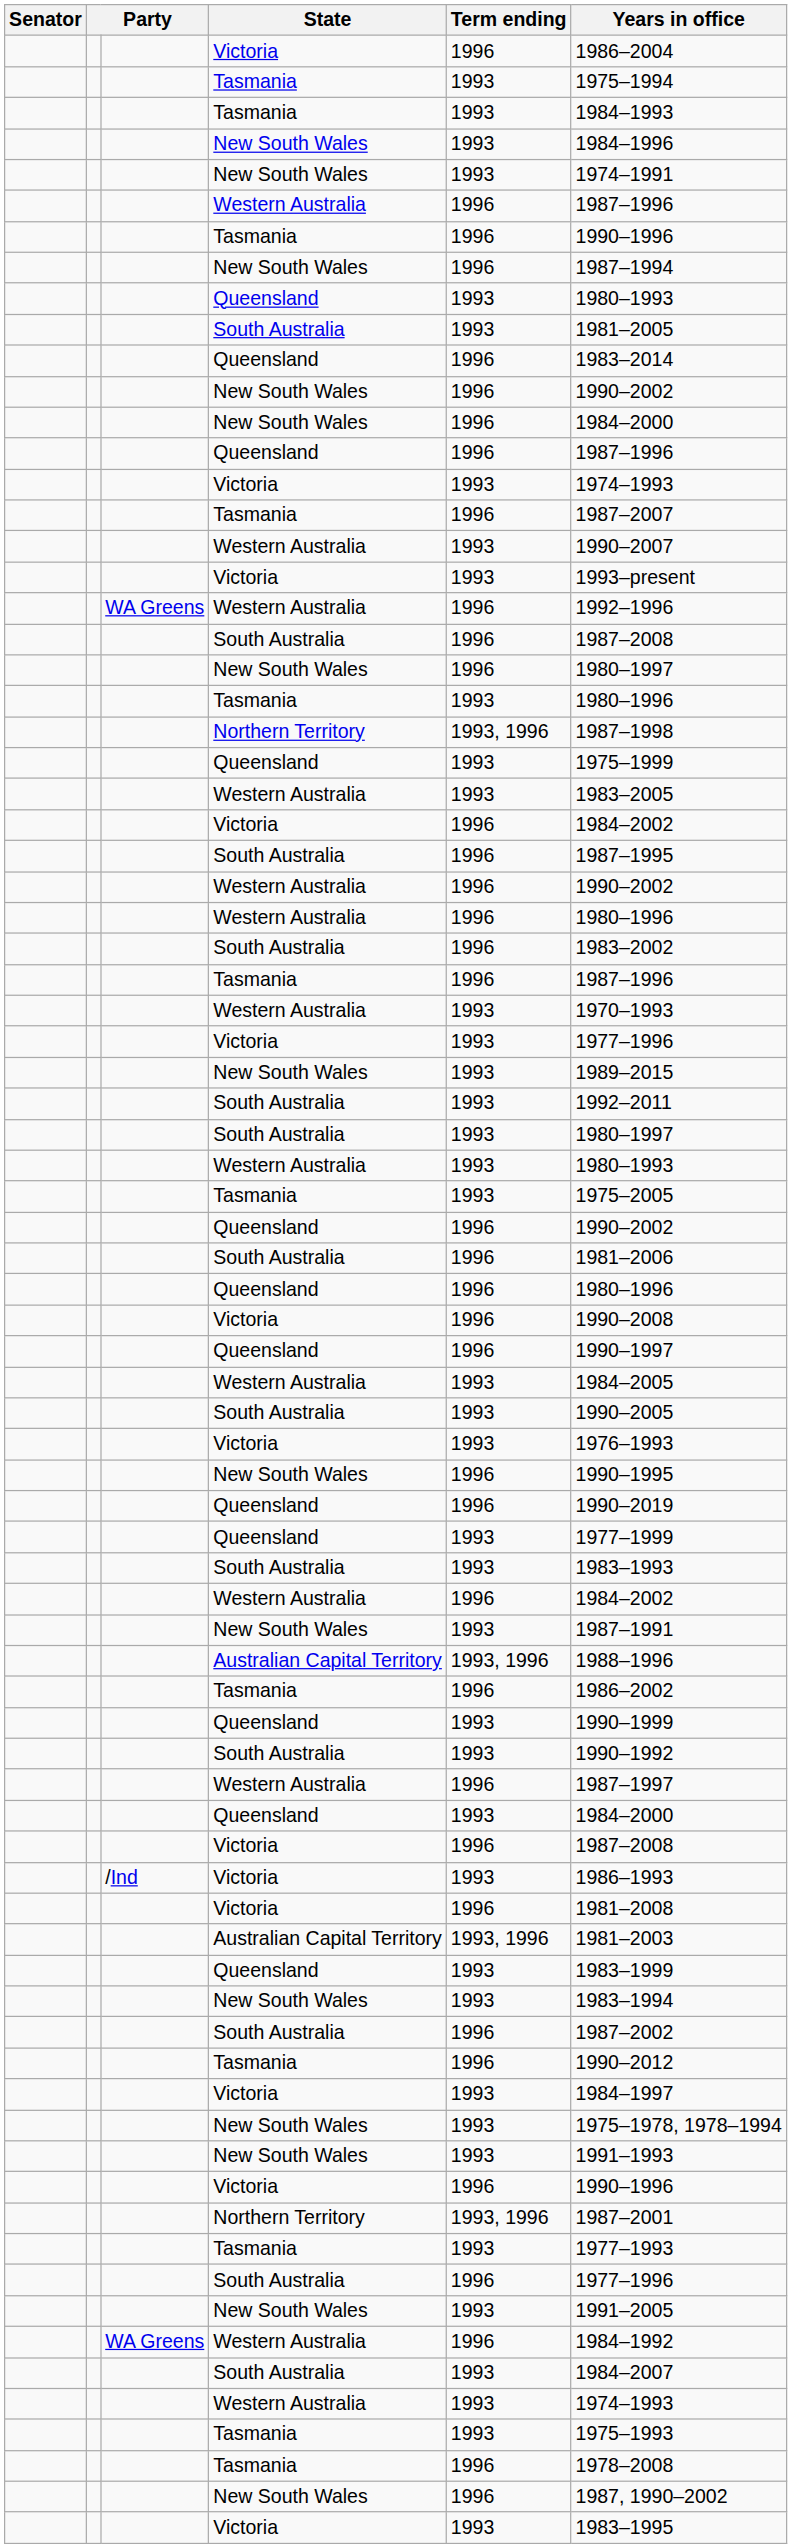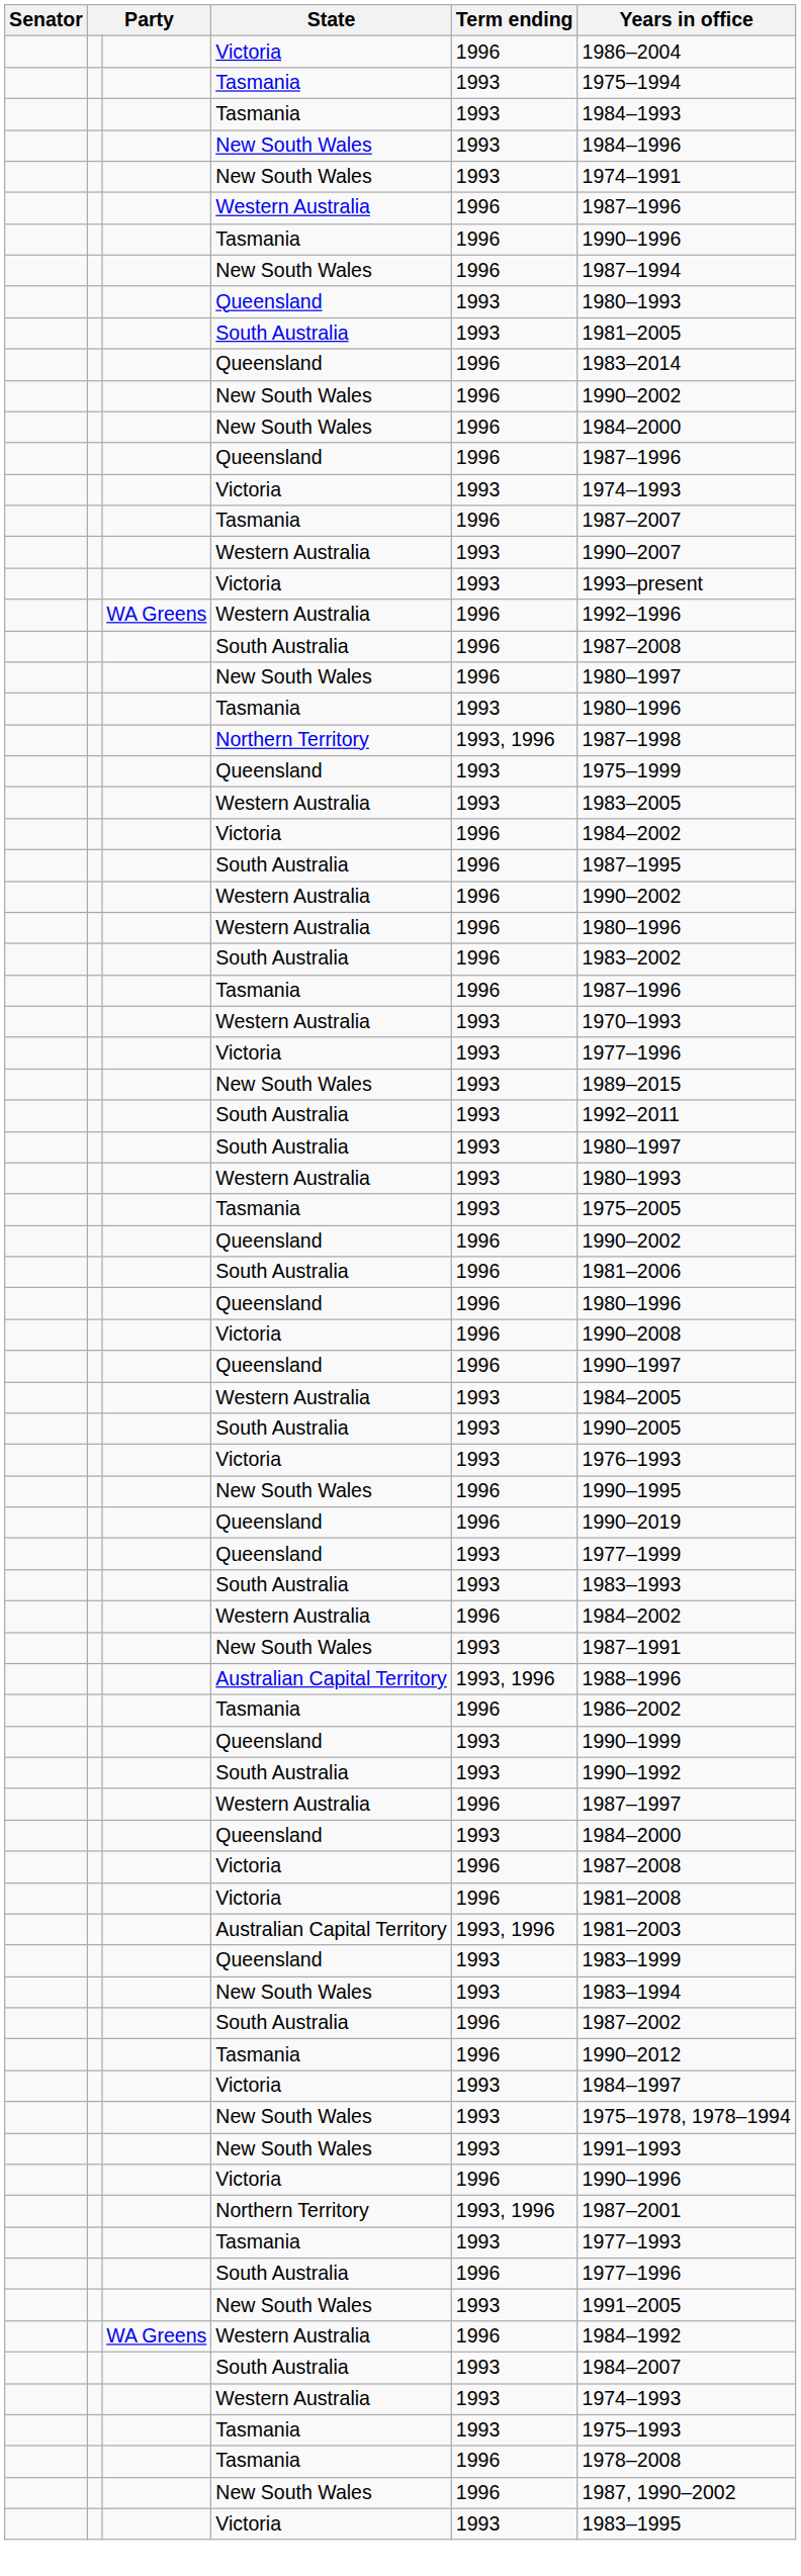- row: /Ind | Victoria | 1993 | 1986–1993
